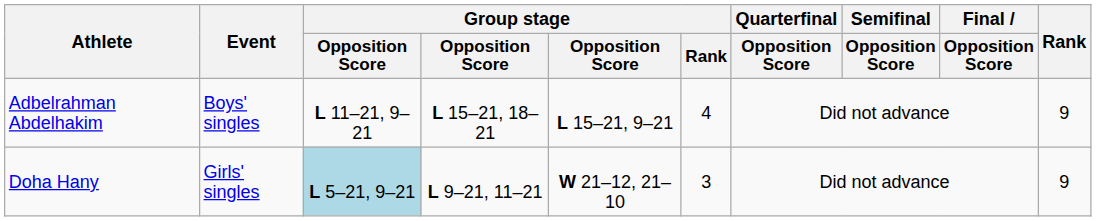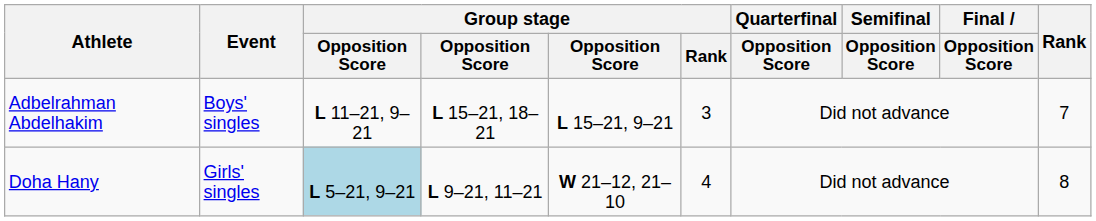Adbelrahman Abdelhakim | Group stage / Rank: 4 -> 3
Adbelrahman Abdelhakim | Rank: 9 -> 7
Doha Hany | Group stage / Rank: 3 -> 4
Doha Hany | Rank: 9 -> 8
